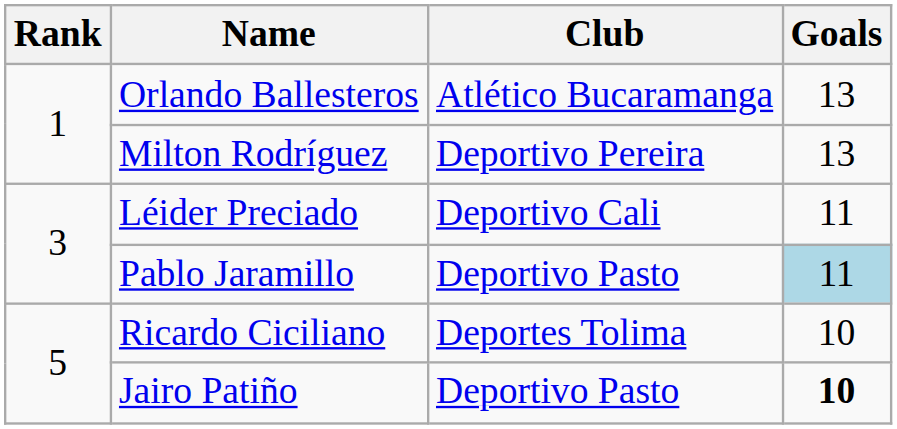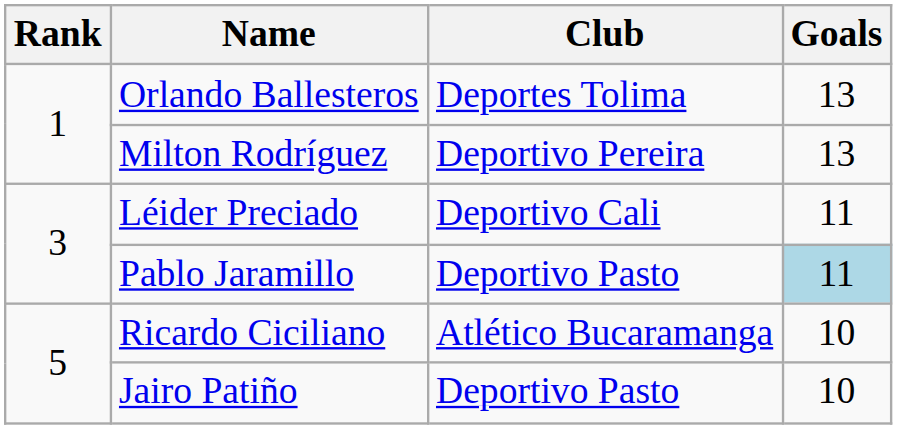Orlando Ballesteros | Club: Atlético Bucaramanga -> Deportes Tolima
Ricardo Ciciliano | Club: Deportes Tolima -> Atlético Bucaramanga
Jairo Patiño | Goals: bold -> normal
